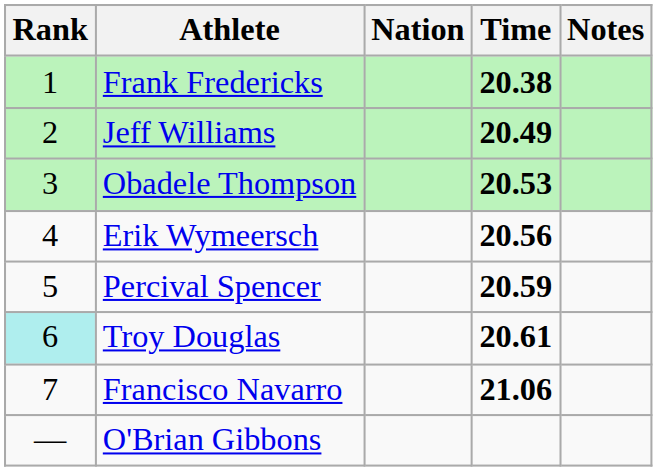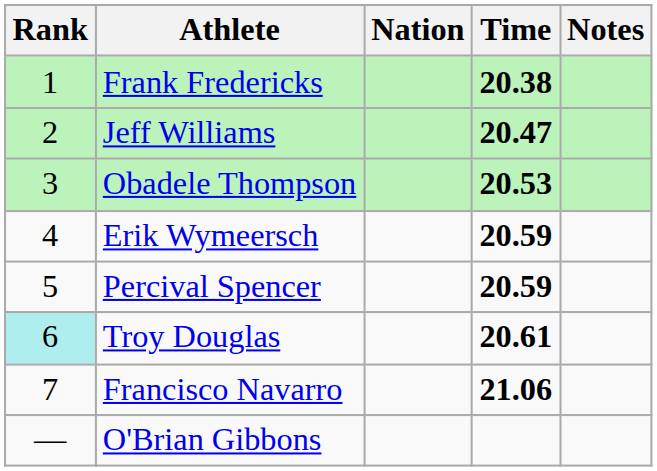Jeff Williams | Time: 20.49 -> 20.47
Erik Wymeersch | Time: 20.56 -> 20.59
